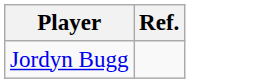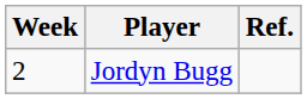+ column: Week | 2
